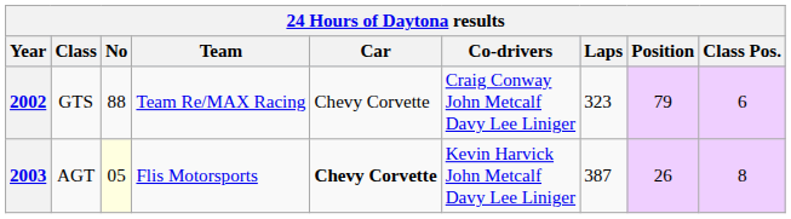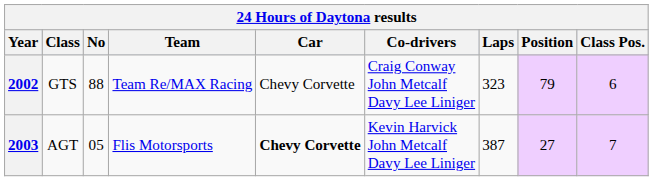2003 | No: lightyellow background -> no background
2003 | Position: 26 -> 27
2003 | Class Pos.: 8 -> 7
